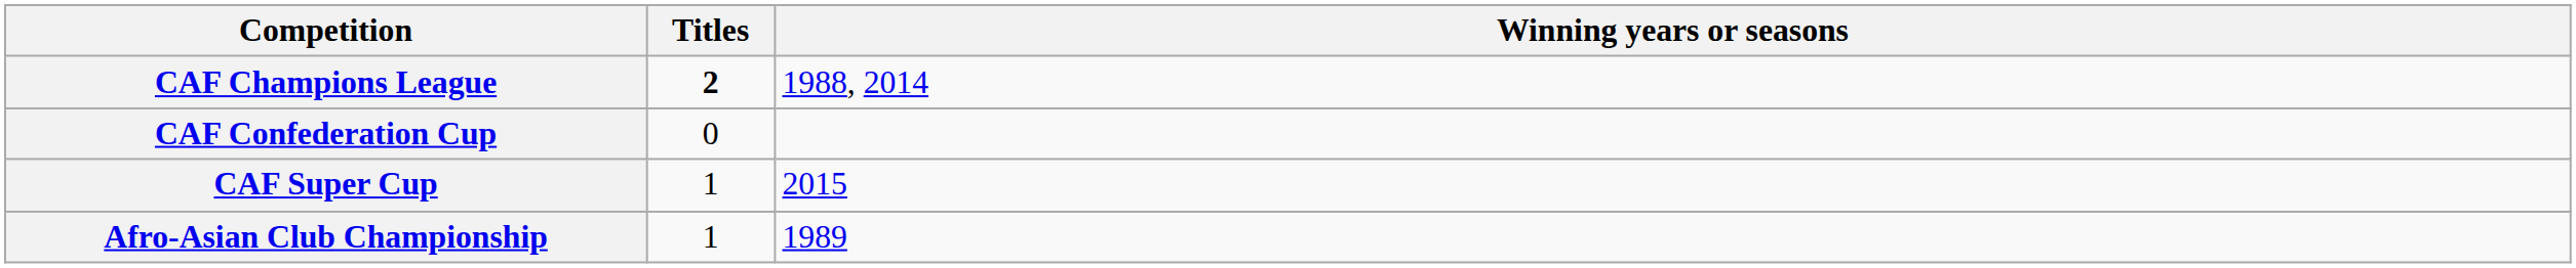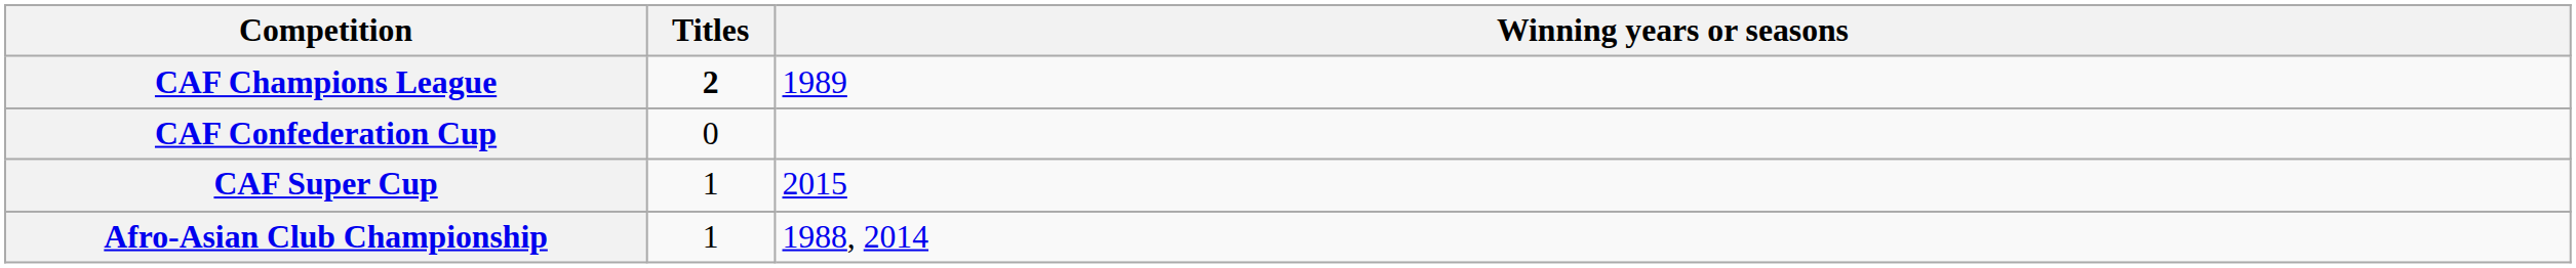CAF Champions League | Winning years or seasons: 1988, 2014 -> 1989
Afro-Asian Club Championship | Winning years or seasons: 1989 -> 1988, 2014
